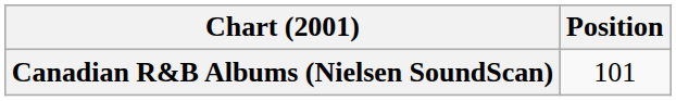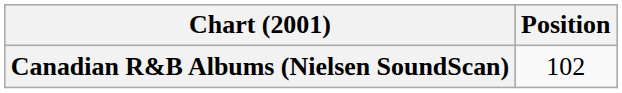Canadian R&B Albums (Nielsen SoundScan) | Position: 101 -> 102
